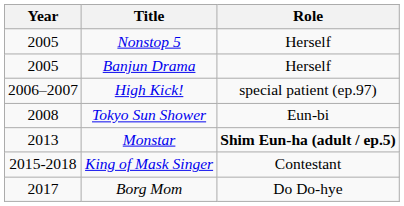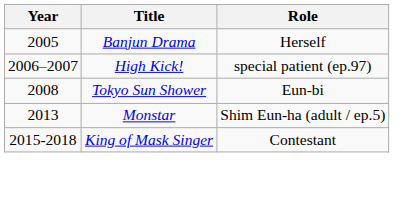- row: 2005 | Nonstop 5 | Herself
Monstar | Role: bold -> normal
- row: 2017 | Borg Mom | Do Do-hye
